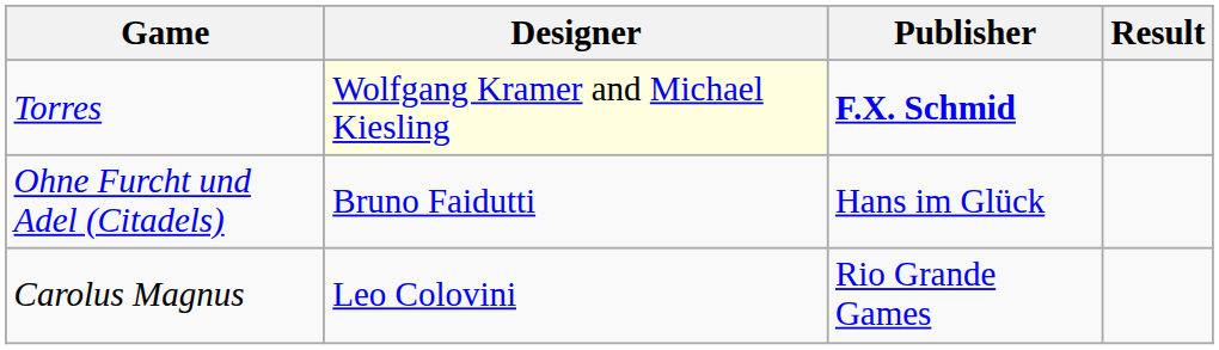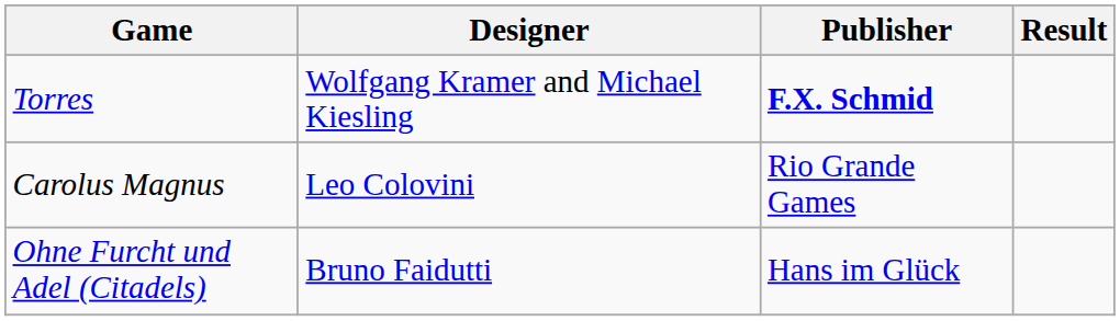Torres | Designer: lightyellow background -> no background
rows swapped: Carolus Magnus <-> Ohne Furcht und Adel (Citadels)
